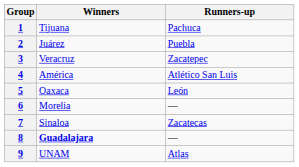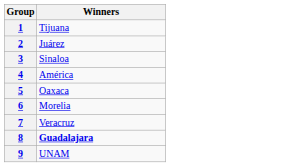- column: Runners-up | Pachuca | Puebla | Zacatepec | Atlético San Luis | León | — | Zacatecas | — | Atlas
3 | Winners: Veracruz -> Sinaloa
7 | Winners: Sinaloa -> Veracruz
